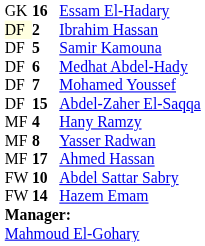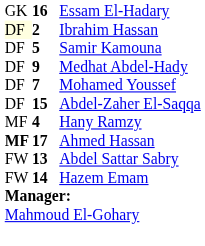Medhat Abdel-Hady | column 2: 6 -> 9
- row: MF | 8 | Yasser Radwan
Ahmed Hassan | column 1: normal -> bold
Abdel Sattar Sabry | column 2: 10 -> 13
